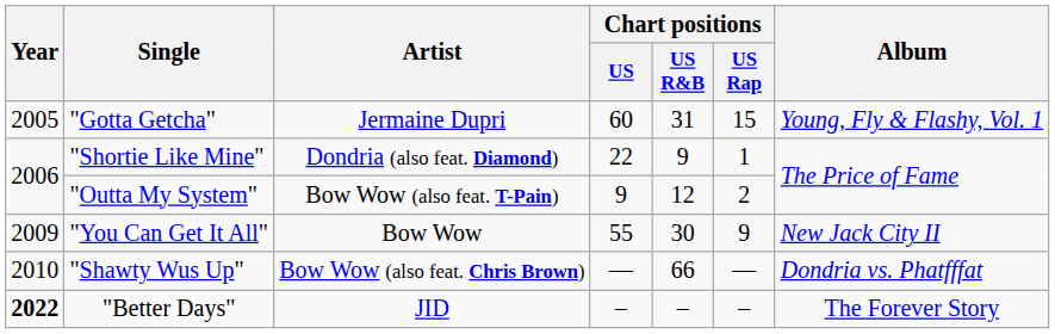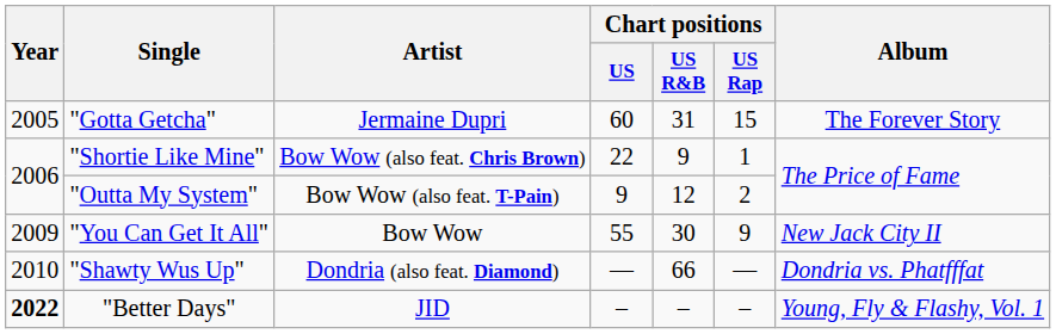"Gotta Getcha" | Album: Young, Fly & Flashy, Vol. 1 -> The Forever Story
"Shortie Like Mine" | Artist: Dondria (also feat. Diamond) -> Bow Wow (also feat. Chris Brown)
"Shawty Wus Up" | Artist: Bow Wow (also feat. Chris Brown) -> Dondria (also feat. Diamond)
"Better Days" | Album: The Forever Story -> Young, Fly & Flashy, Vol. 1
